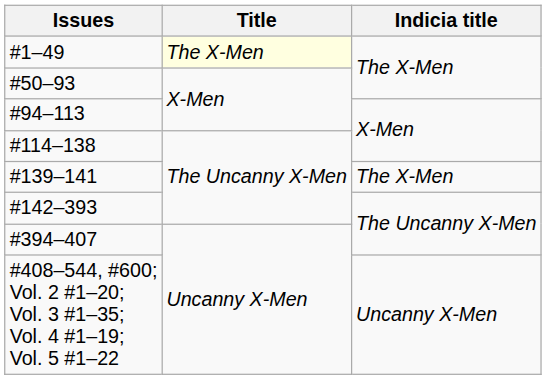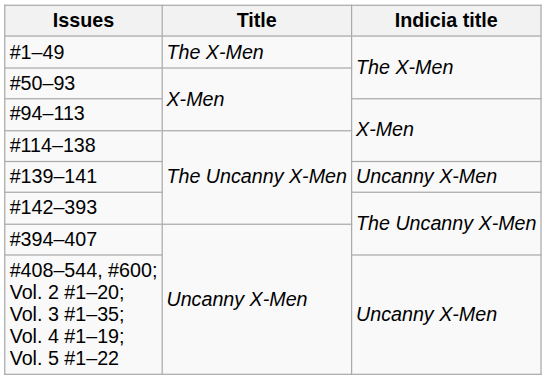#1–49 | Title: lightyellow background -> no background
#139–141 | Indicia title: The X-Men -> Uncanny X-Men
